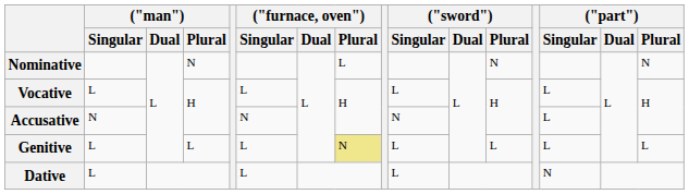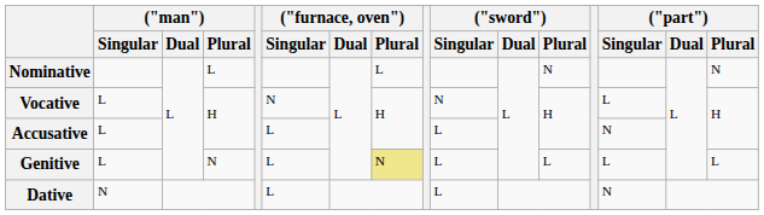Nominative | ("man") / Plural: N -> L
Vocative | ("furnace, oven") / Singular: L -> N
Vocative | ("sword") / Singular: L -> N
Accusative | ("man") / Singular: N -> L
Accusative | ("furnace, oven") / Singular: N -> L
Accusative | ("sword") / Singular: N -> L
Accusative | ("part") / Singular: L -> N
Genitive | ("man") / Plural: L -> N
Dative | ("man") / Singular: L -> N
